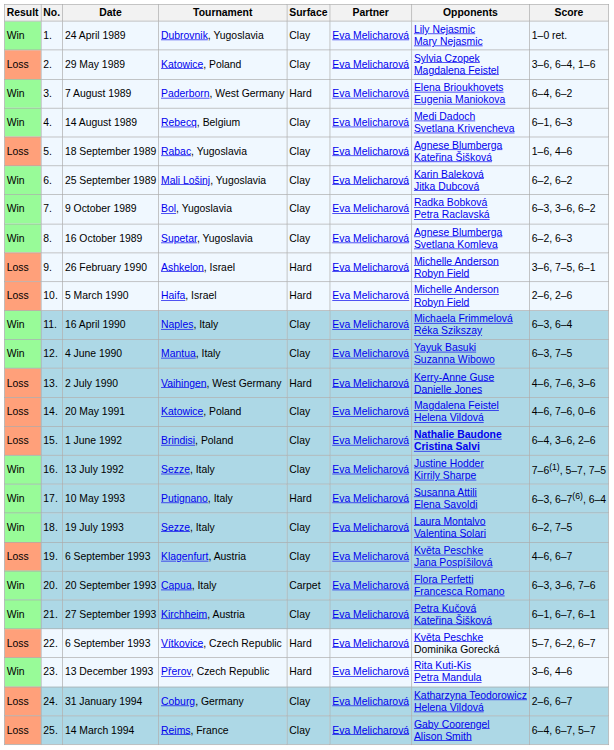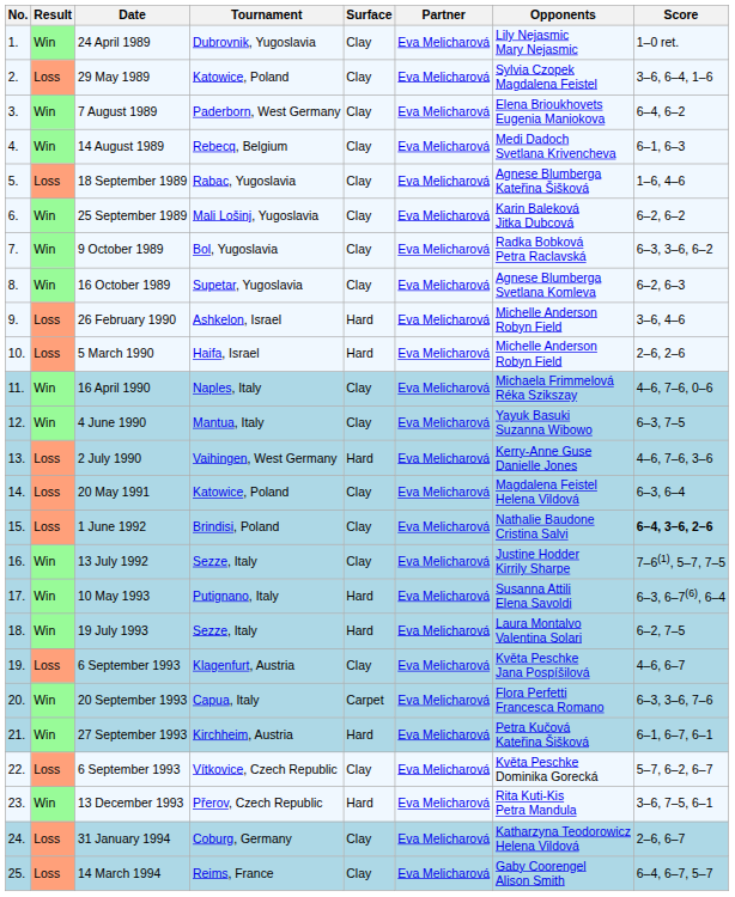columns swapped: Result <-> No.
7 August 1989 | Surface: Hard -> Clay
26 February 1990 | Score: 3–6, 7–5, 6–1 -> 3–6, 4–6
16 April 1990 | Score: 6–3, 6–4 -> 4–6, 7–6, 0–6
20 May 1991 | Score: 4–6, 7–6, 0–6 -> 6–3, 6–4
1 June 1992 | Opponents: bold -> normal
1 June 1992 | Score: normal -> bold
19 July 1993 | Surface: Clay -> Hard
27 September 1993 | Surface: Clay -> Hard
6 September 1993 / Vítkovice, Czech Republic | Surface: Hard -> Clay
13 December 1993 | Score: 3–6, 4–6 -> 3–6, 7–5, 6–1
